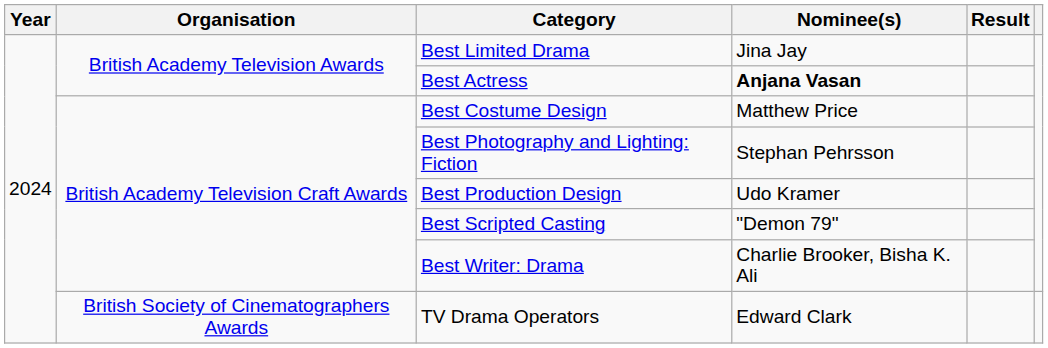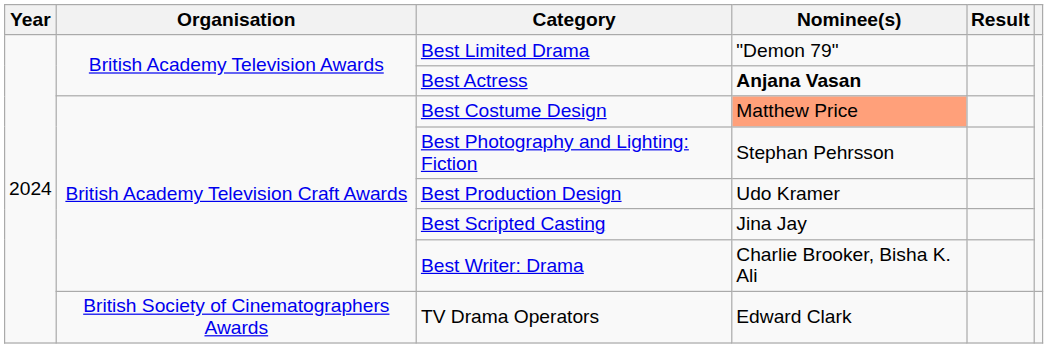Best Limited Drama | Nominee(s): Jina Jay -> "Demon 79"
Best Costume Design | Nominee(s): no background -> lightsalmon background
Best Scripted Casting | Nominee(s): "Demon 79" -> Jina Jay
